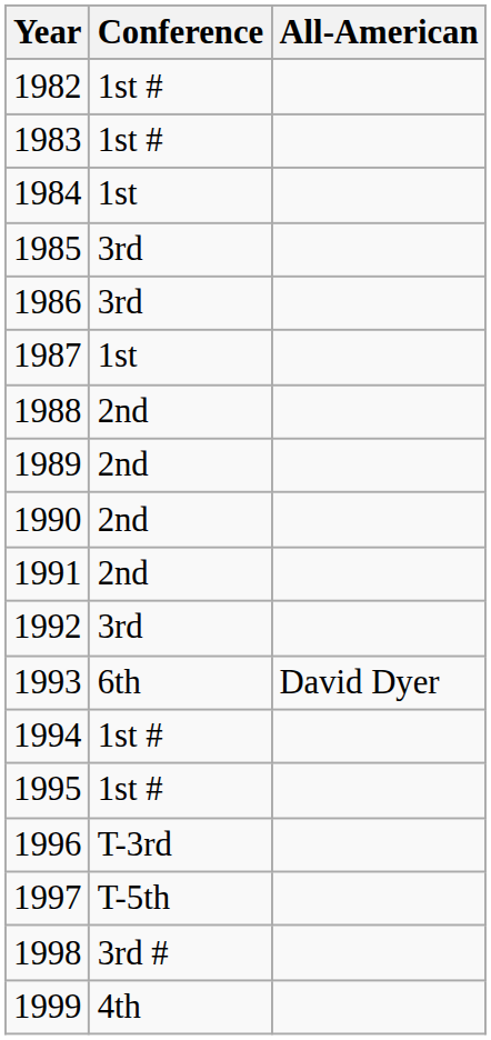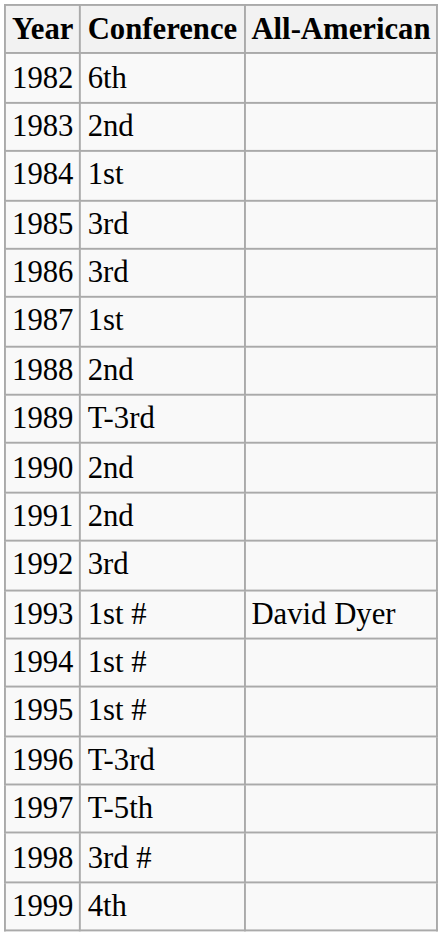1982 | Conference: 1st # -> 6th
1983 | Conference: 1st # -> 2nd
1989 | Conference: 2nd -> T-3rd
1993 | Conference: 6th -> 1st #
